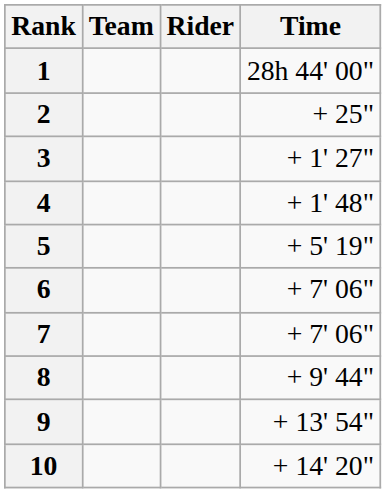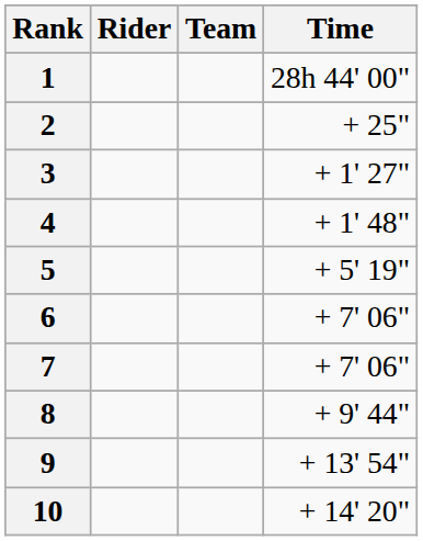columns swapped: Rider <-> Team
